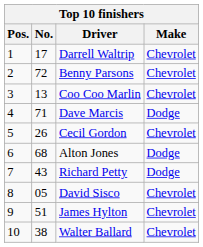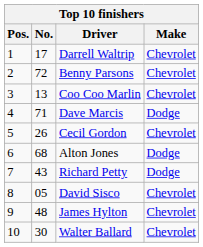James Hylton | No.: 51 -> 48
Walter Ballard | No.: 38 -> 30
